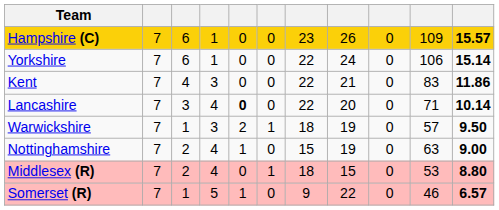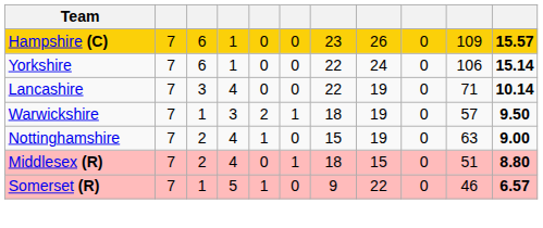- row: Kent | 7 | 4 | 3 | 0 | 0 | 22 | 21 | 0 | 83 | 11.86
Lancashire | column 5: bold -> normal
Lancashire | column 8: 20 -> 19
Middlesex (R) | column 10: 53 -> 51
